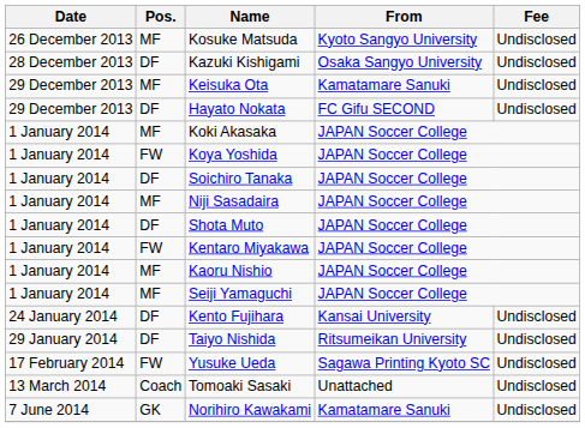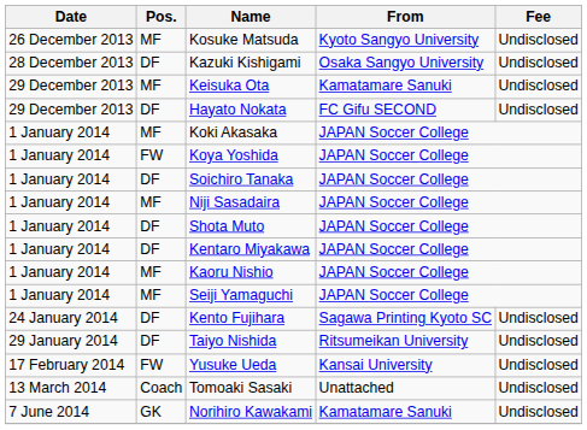Kentaro Miyakawa | Pos.: FW -> DF
Kento Fujihara | From: Kansai University -> Sagawa Printing Kyoto SC
Yusuke Ueda | From: Sagawa Printing Kyoto SC -> Kansai University
